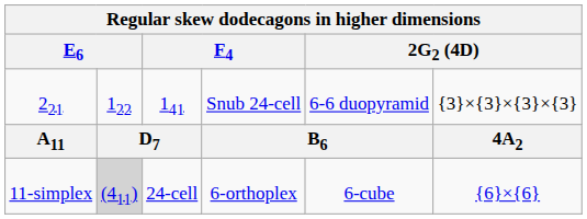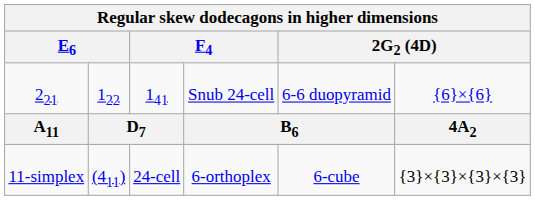221 | column 6: {3}×{3}×{3}×{3} -> {6}×{6}
11-simplex | column 2: lightgrey background -> no background
11-simplex | column 6: {6}×{6} -> {3}×{3}×{3}×{3}
